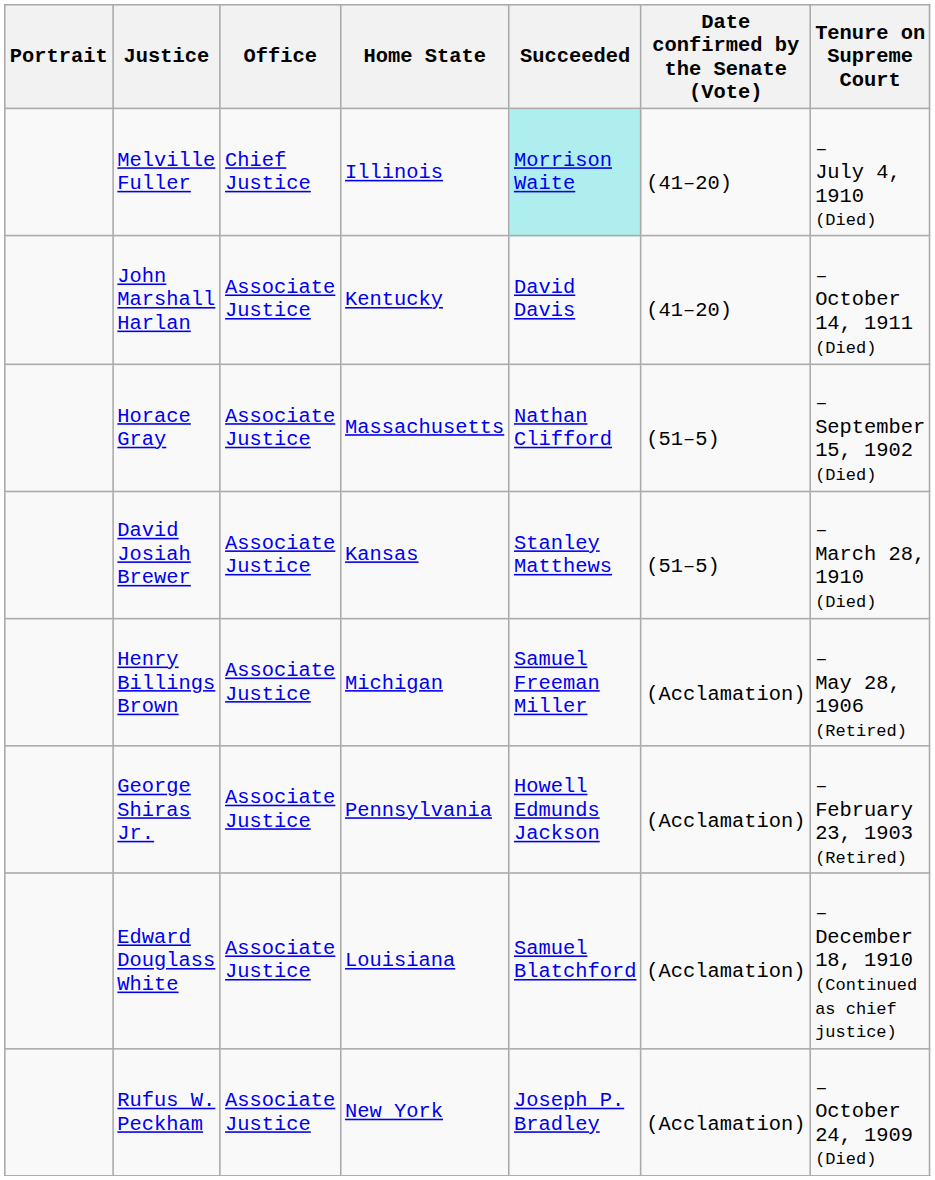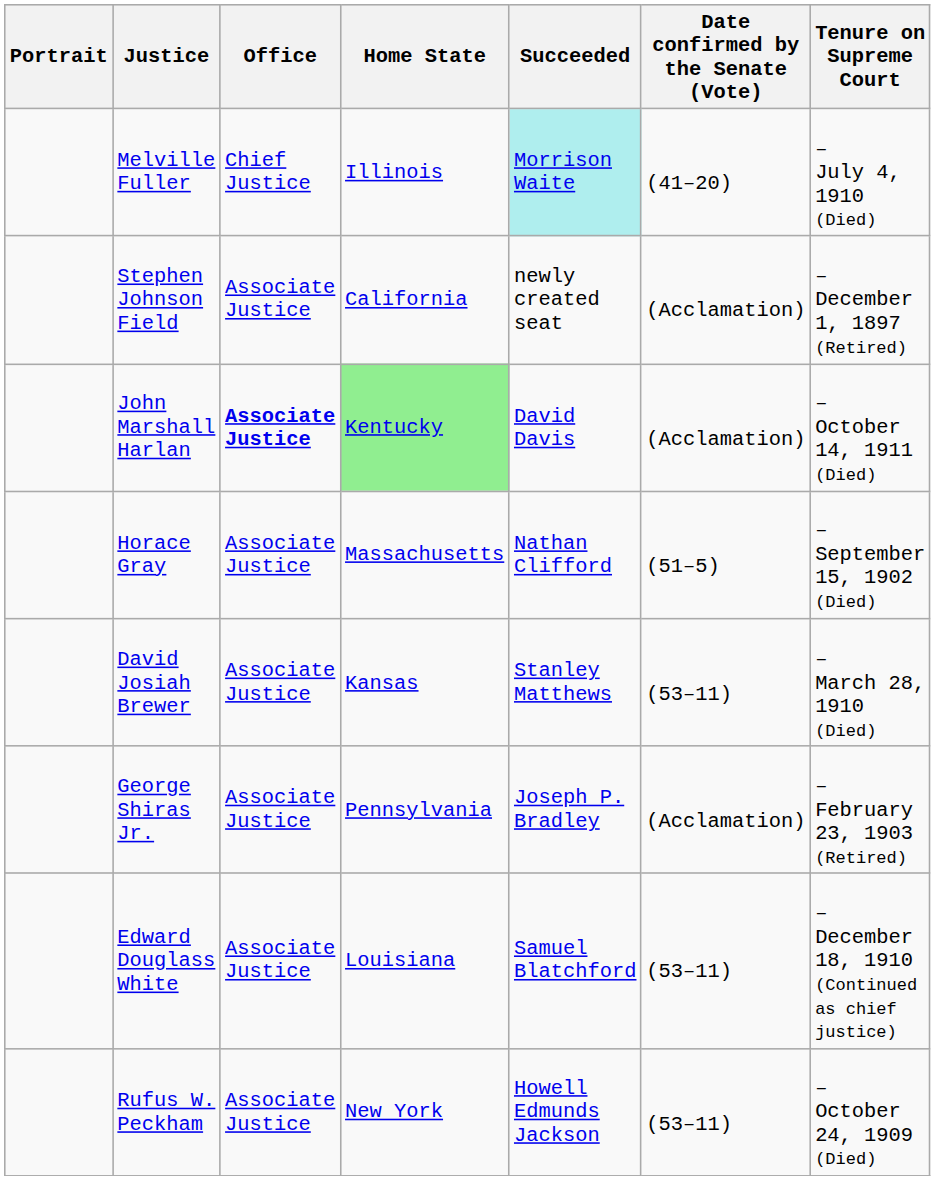+ row: Stephen Johnson Field | Associate Justice | California | newly created seat | (Acclamation) | – December 1, 1897 (Retired)
John Marshall Harlan | Office: normal -> bold
John Marshall Harlan | Home State: no background -> lightgreen background
John Marshall Harlan | Date confirmed by the Senate (Vote): (41–20) -> (Acclamation)
David Josiah Brewer | Date confirmed by the Senate (Vote): (51–5) -> (53–11)
- row: Henry Billings Brown | Associate Justice | Michigan | Samuel Freeman Miller | (Acclamation) | – May 28, 1906 (Retired)
George Shiras Jr. | Succeeded: Howell Edmunds Jackson -> Joseph P. Bradley
Edward Douglass White | Date confirmed by the Senate (Vote): (Acclamation) -> (53–11)
Rufus W. Peckham | Succeeded: Joseph P. Bradley -> Howell Edmunds Jackson
Rufus W. Peckham | Date confirmed by the Senate (Vote): (Acclamation) -> (53–11)
